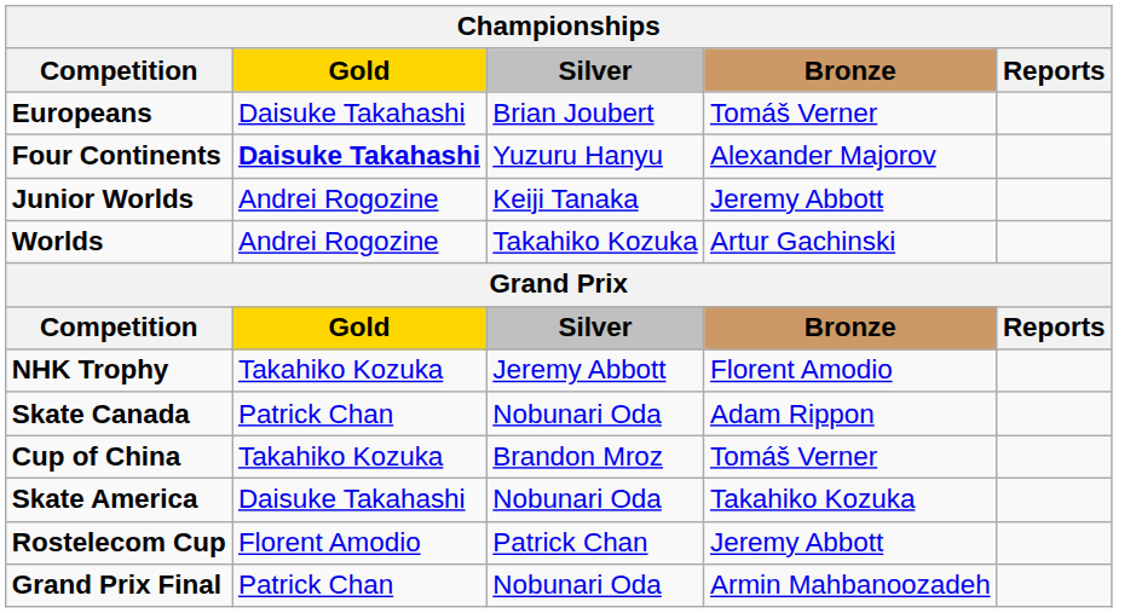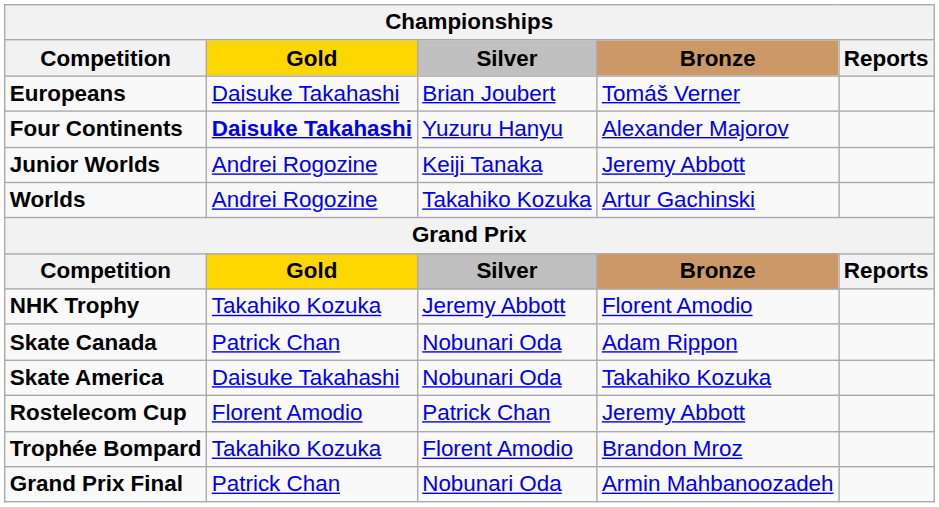- row: Cup of China | Takahiko Kozuka | Brandon Mroz | Tomáš Verner
+ row: Trophée Bompard | Takahiko Kozuka | Florent Amodio | Brandon Mroz
